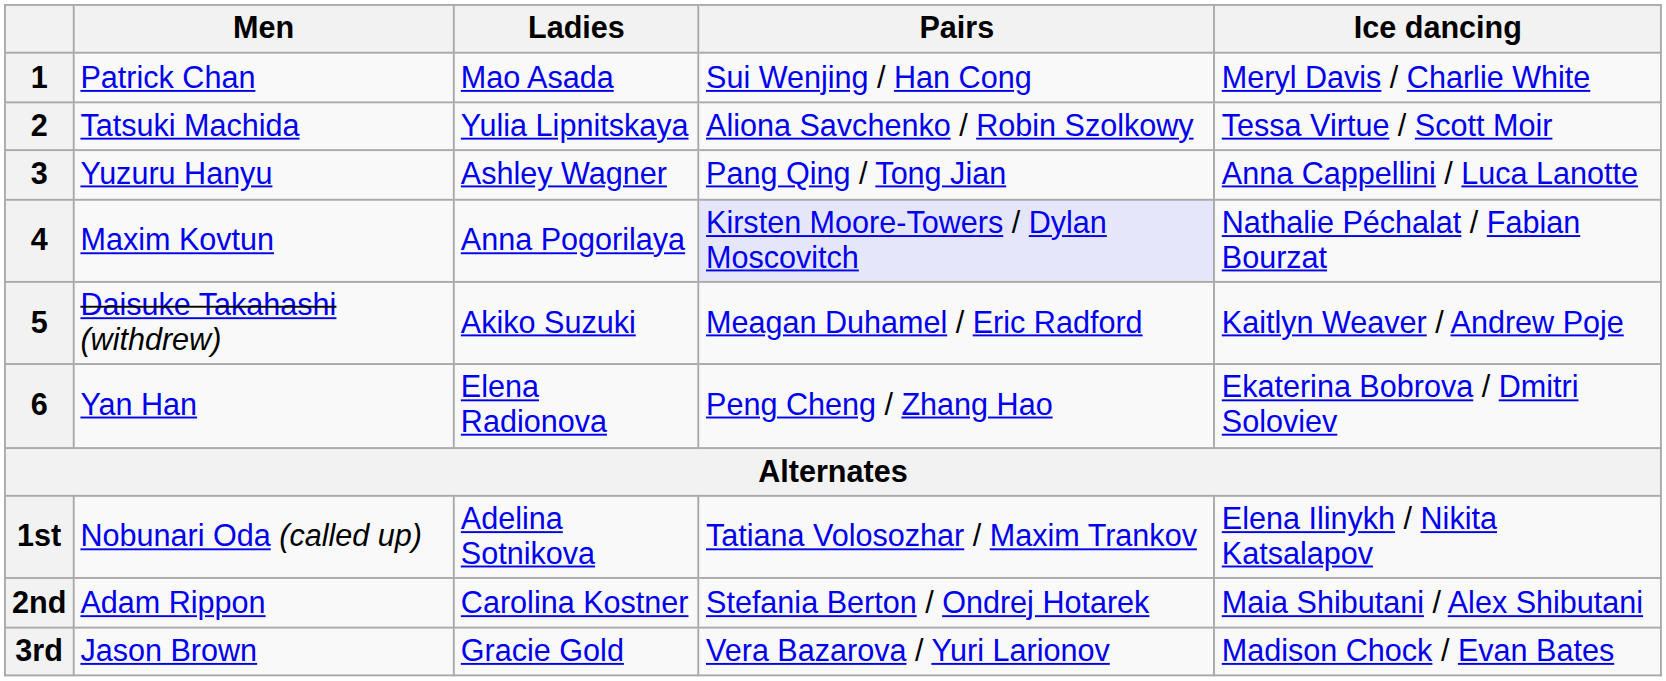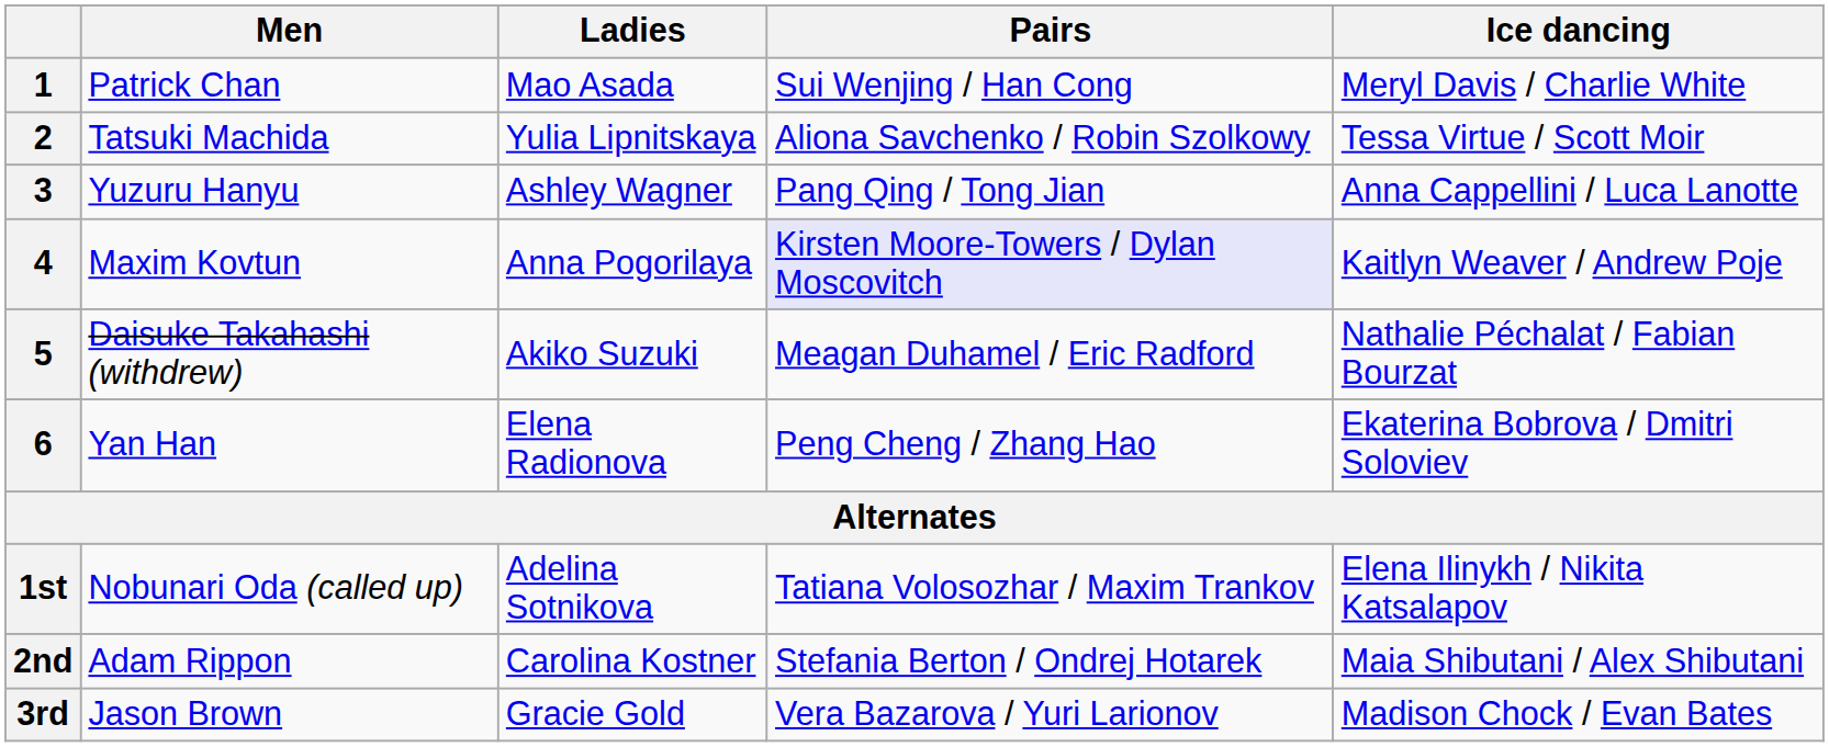4 | Ice dancing: Nathalie Péchalat / Fabian Bourzat -> Kaitlyn Weaver / Andrew Poje
5 | Ice dancing: Kaitlyn Weaver / Andrew Poje -> Nathalie Péchalat / Fabian Bourzat
